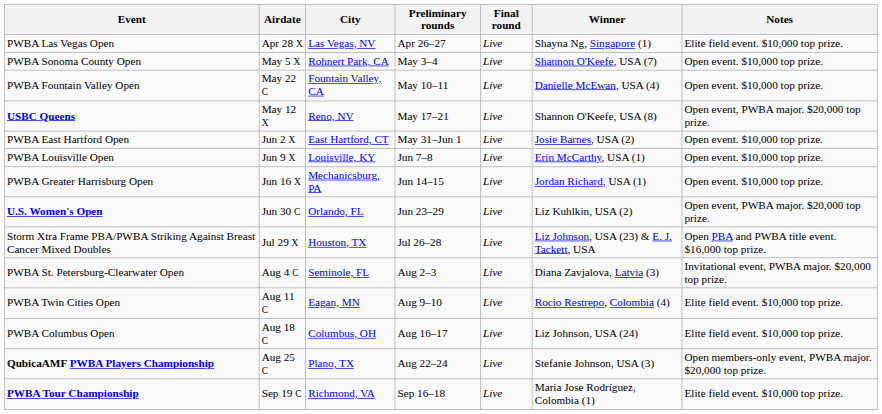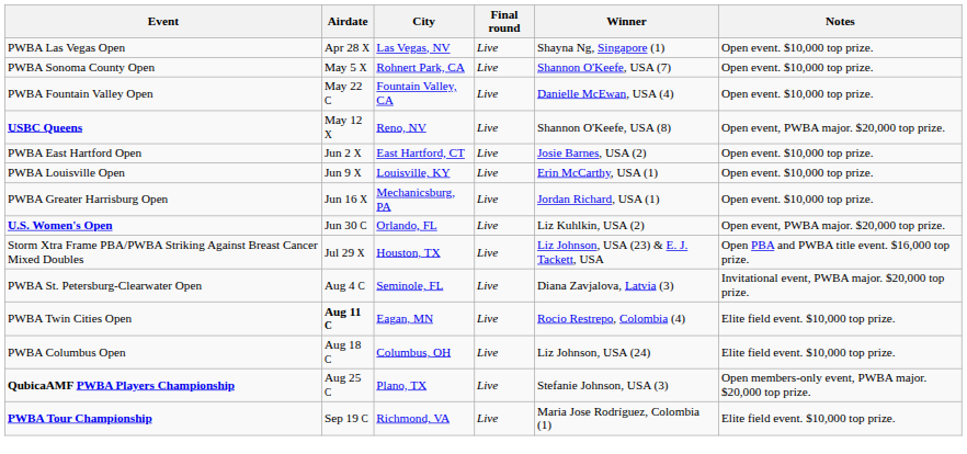- column: Preliminary rounds | Apr 26–27 | May 3–4 | May 10–11 | May 17–21 | May 31–Jun 1 | Jun 7–8 | Jun 14–15 | Jun 23–29 | Jul 26–28 | Aug 2–3 | Aug 9–10 | Aug 16–17 | Aug 22–24 | Sep 16–18
PWBA Las Vegas Open | Notes: Elite field event. $10,000 top prize. -> Open event. $10,000 top prize.
PWBA Twin Cities Open | Airdate: normal -> bold
